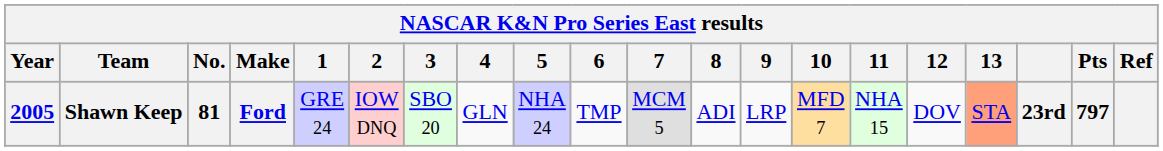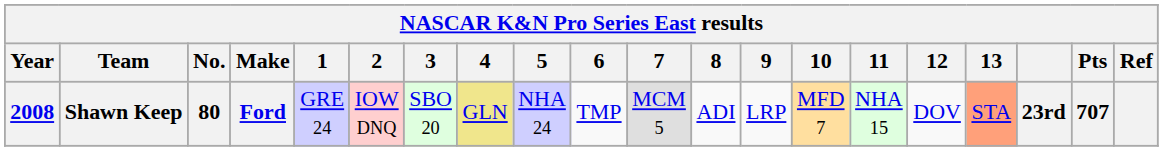Shawn Keep | Year: 2005 -> 2008
Shawn Keep | No.: 81 -> 80
Shawn Keep | 4: no background -> khaki background
Shawn Keep | Pts: 797 -> 707
